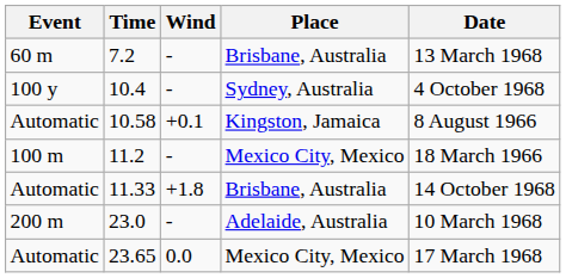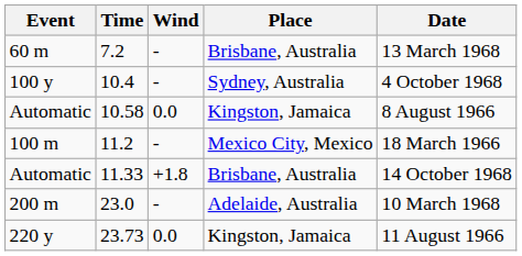10.58 | Wind: +0.1 -> 0.0
- row: Automatic | 23.65 | 0.0 | Mexico City, Mexico | 17 March 1968
+ row: 220 y | 23.73 | 0.0 | Kingston, Jamaica | 11 August 1966
